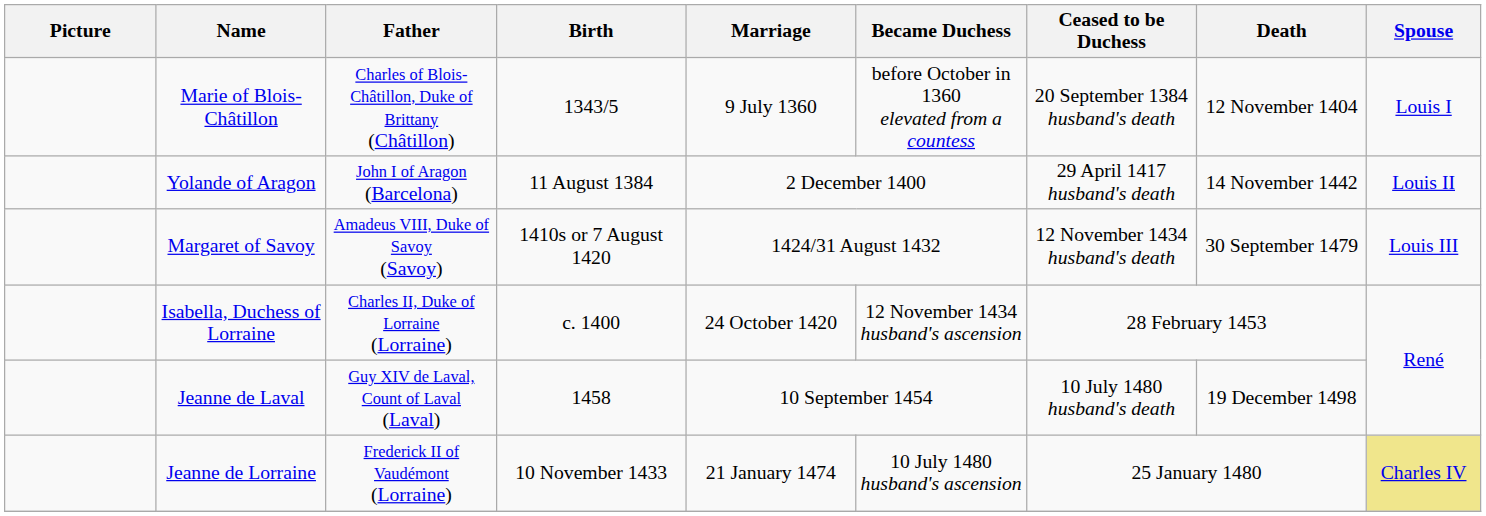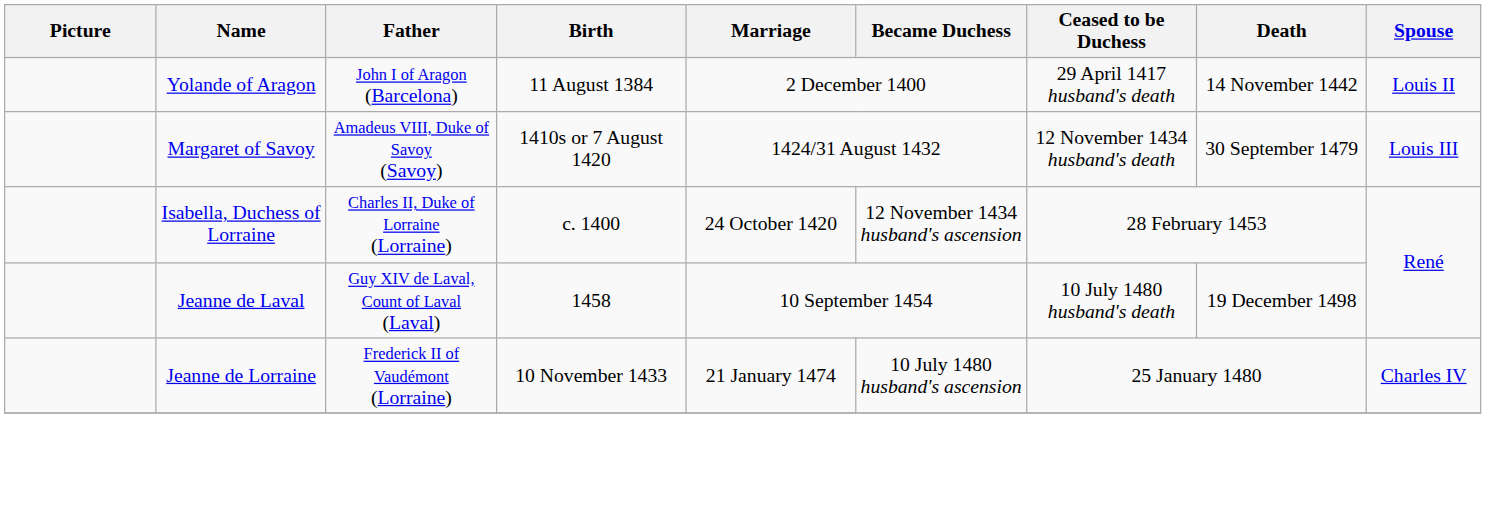- row: Marie of Blois-Châtillon | Charles of Blois-Châtillon, Duke of Brittany (Châtillon) | 1343/5 | 9 July 1360 | before October in 1360 elevated from a countess | 20 September 1384 husband's death | 12 November 1404 | Louis I
Jeanne de Lorraine | Spouse: khaki background -> no background
